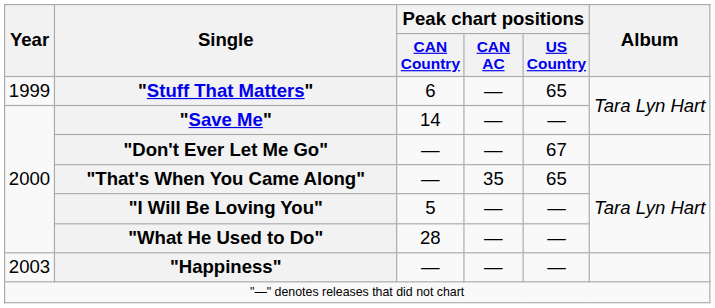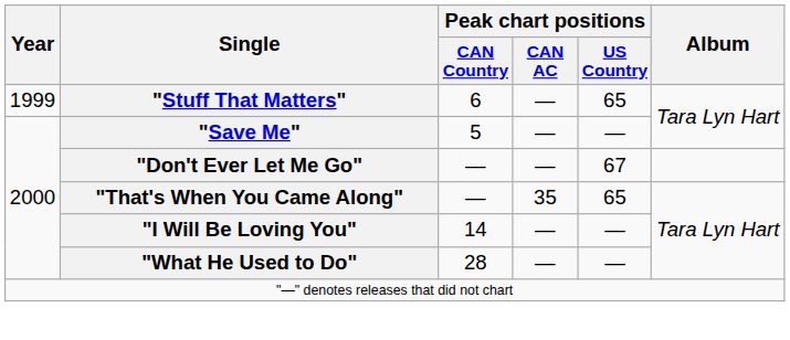"Save Me" | Peak chart positions / CAN Country: 14 -> 5
"I Will Be Loving You" | Peak chart positions / CAN Country: 5 -> 14
- row: 2003 | "Happiness" | — | — | —
